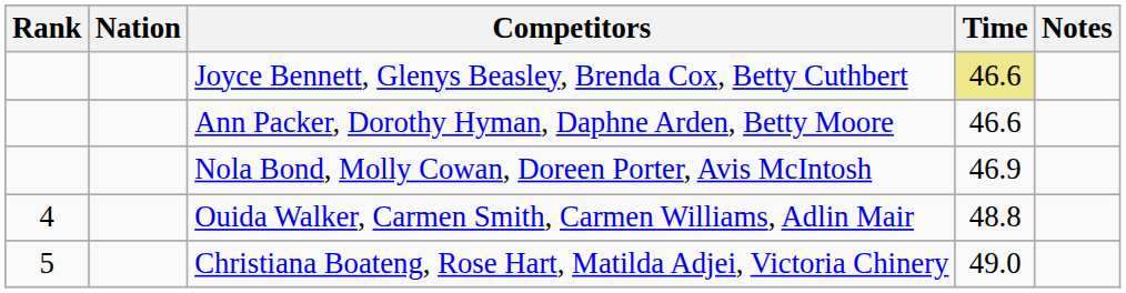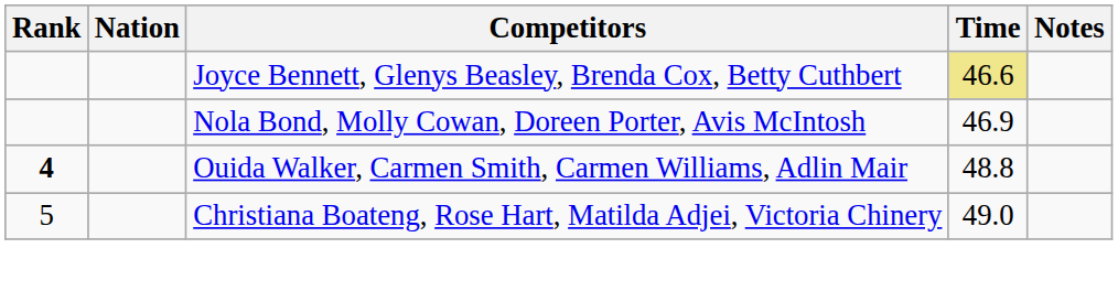- row: Ann Packer, Dorothy Hyman, Daphne Arden, Betty Moore | 46.6
Ouida Walker, Carmen Smith, Carmen Williams, Adlin Mair | Rank: normal -> bold
